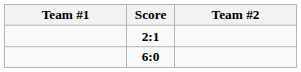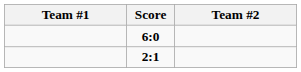rows swapped: 2:1 <-> 6:0
